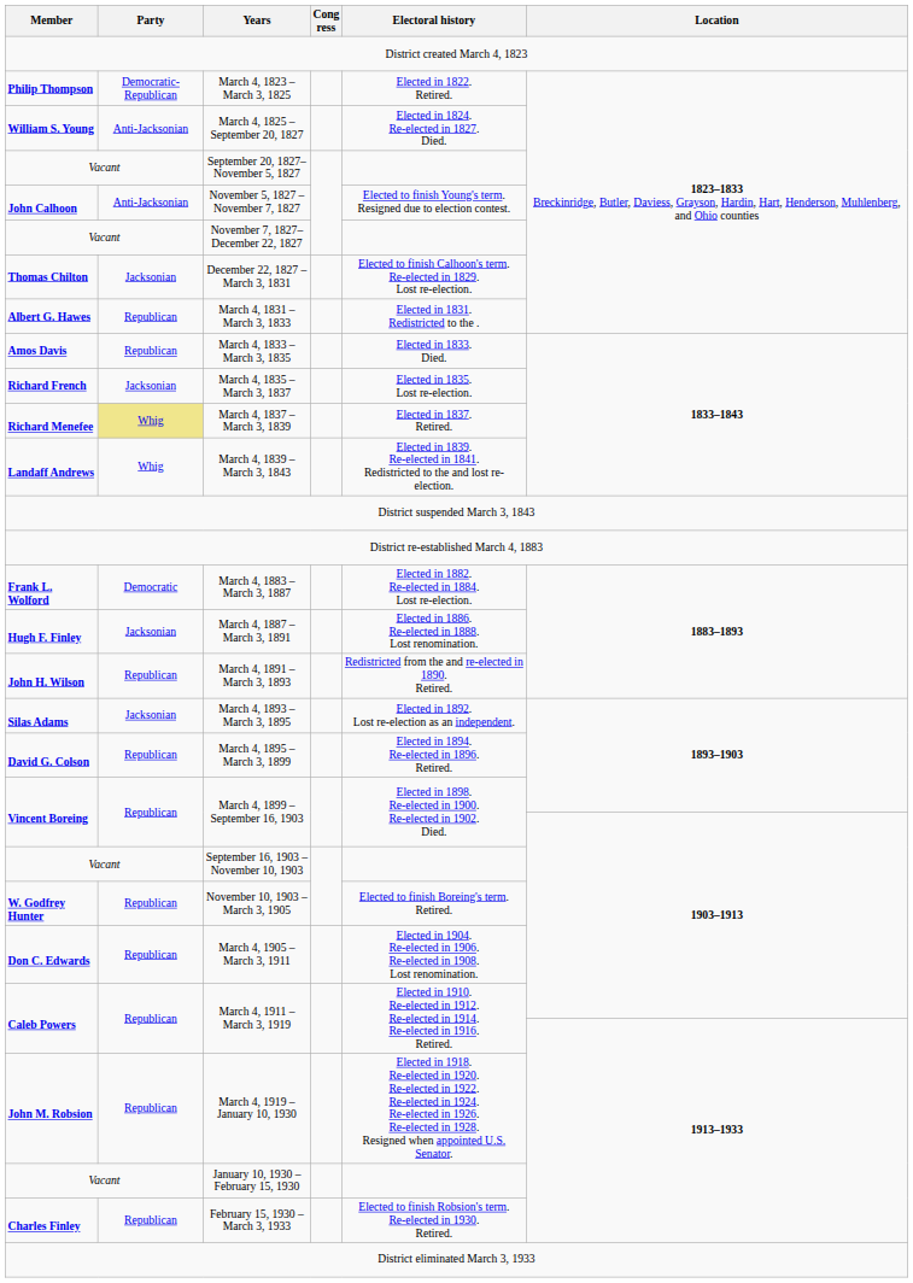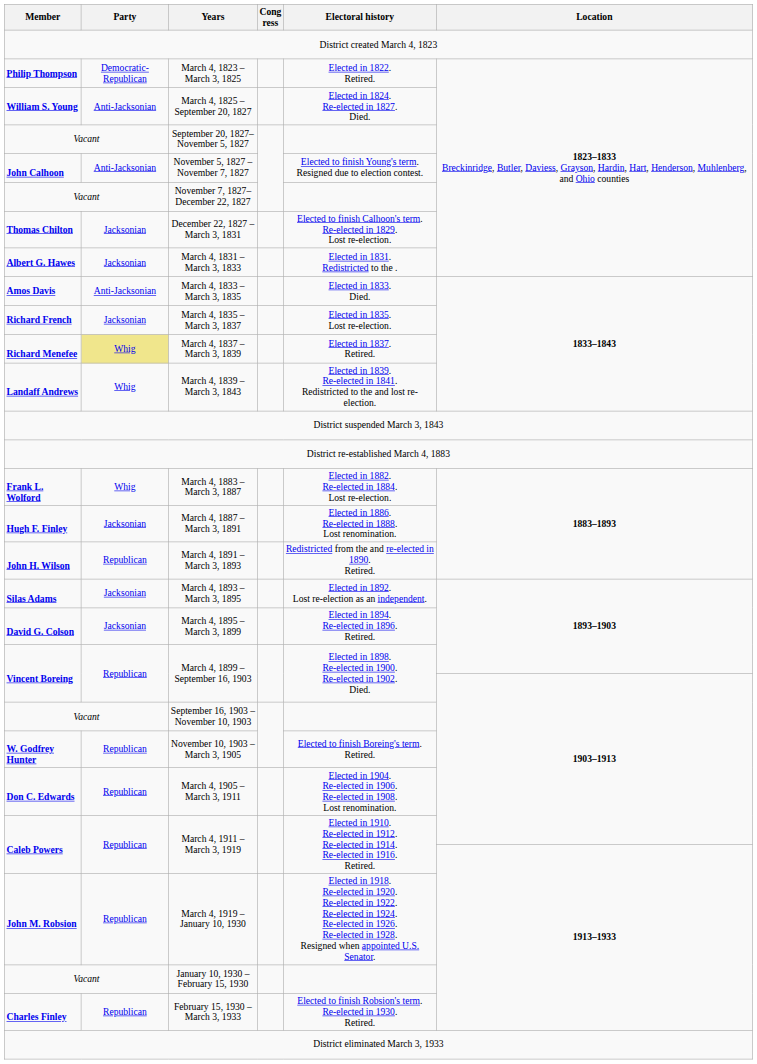March 4, 1831 – March 3, 1833 | Party: Republican -> Jacksonian
March 4, 1833 – March 3, 1835 | Party: Republican -> Anti-Jacksonian
March 4, 1883 – March 3, 1887 | Party: Democratic -> Whig
March 4, 1895 – March 3, 1899 | Party: Republican -> Jacksonian
